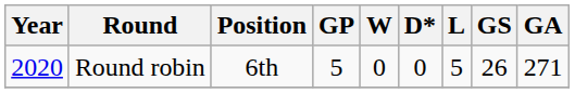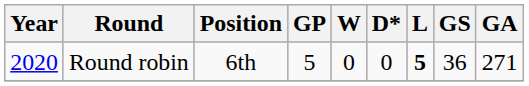Round robin | L: normal -> bold
Round robin | GS: 26 -> 36
